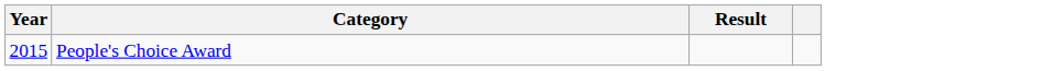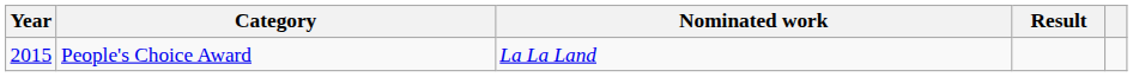+ column: Nominated work | La La Land
